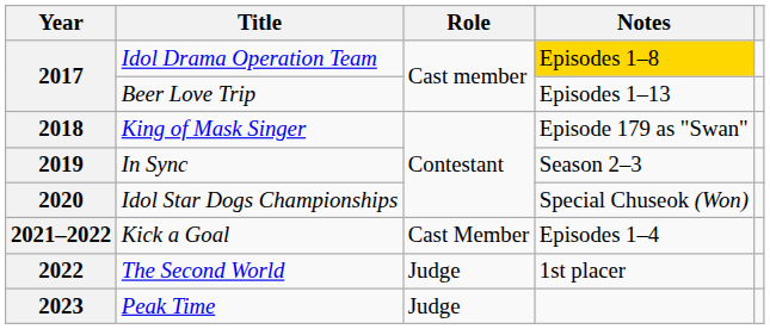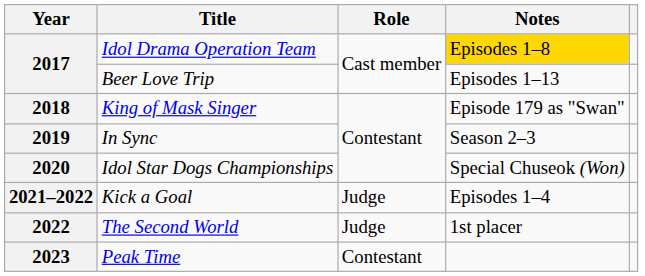Kick a Goal | Role: Cast Member -> Judge
Peak Time | Role: Judge -> Contestant
